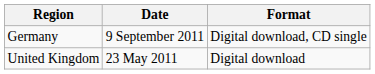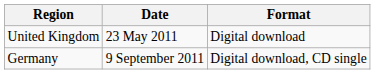rows swapped: United Kingdom <-> Germany
